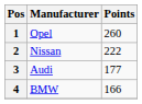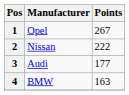1 | Points: 260 -> 267
4 | Points: 166 -> 163
